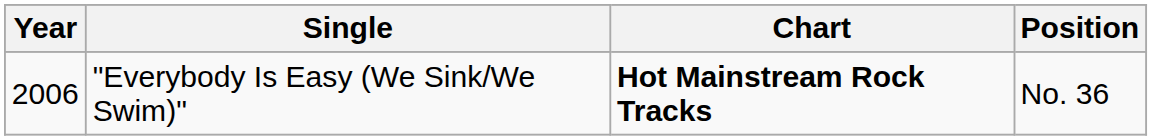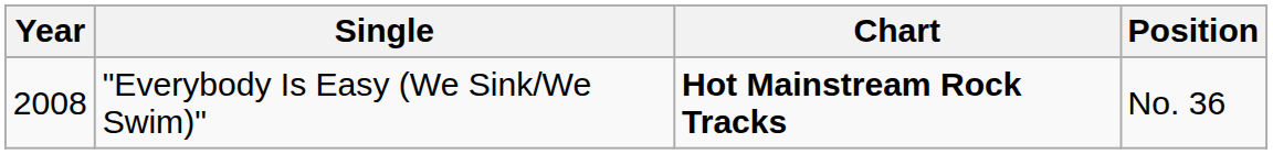"Everybody Is Easy (We Sink/We Swim)" | Year: 2006 -> 2008
